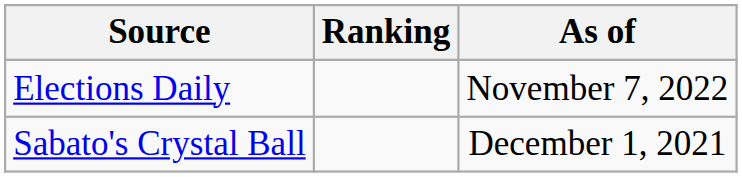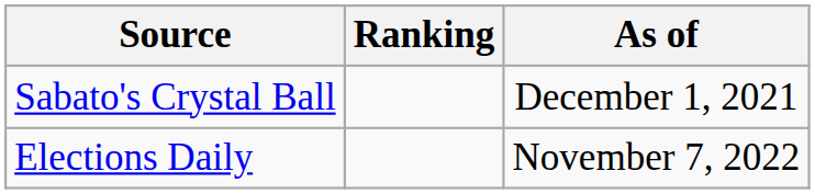rows swapped: Sabato's Crystal Ball <-> Elections Daily
